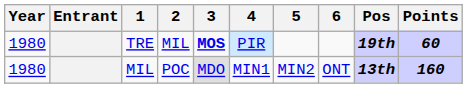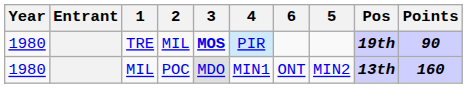columns swapped: 5 <-> 6
TRE | Points: 60 -> 90
